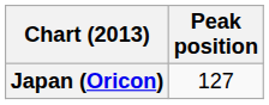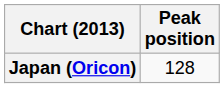Japan (Oricon) | Peak position: 127 -> 128
